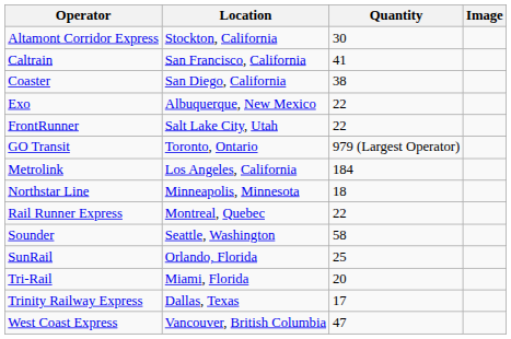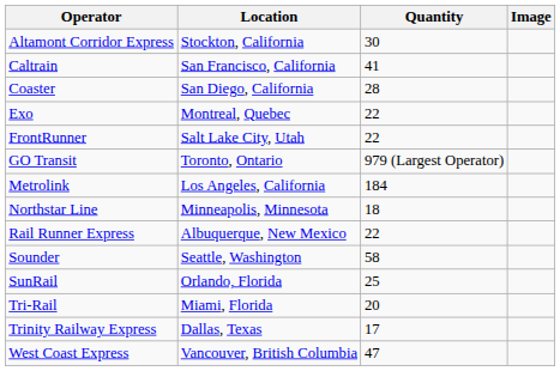Coaster | Quantity: 38 -> 28
Exo | Location: Albuquerque, New Mexico -> Montreal, Quebec
Rail Runner Express | Location: Montreal, Quebec -> Albuquerque, New Mexico
